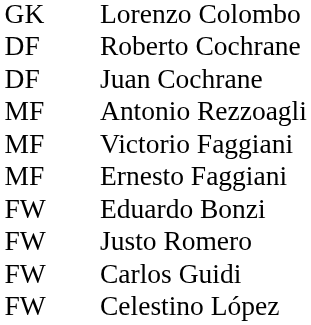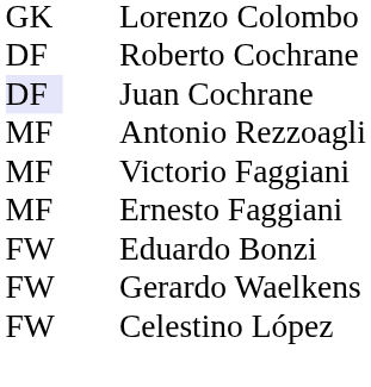Juan Cochrane | column 1: no background -> lavender background
- row: FW | Justo Romero
+ row: FW | Gerardo Waelkens
- row: FW | Carlos Guidi
